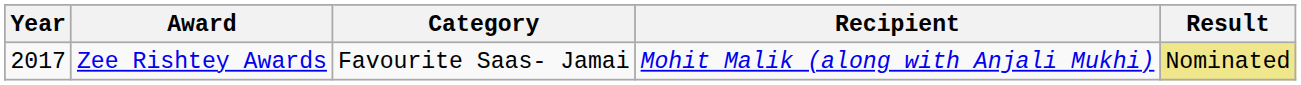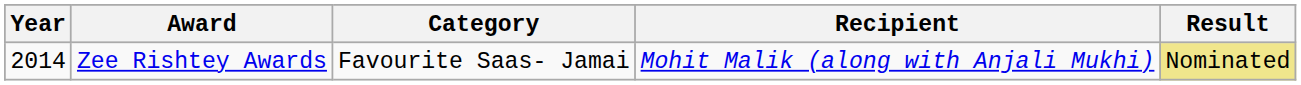Zee Rishtey Awards | Year: 2017 -> 2014
